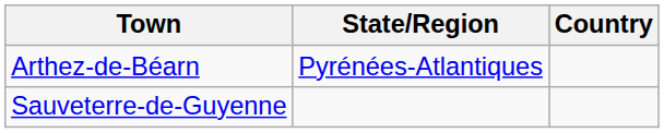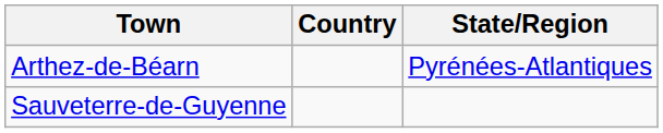columns swapped: State/Region <-> Country
